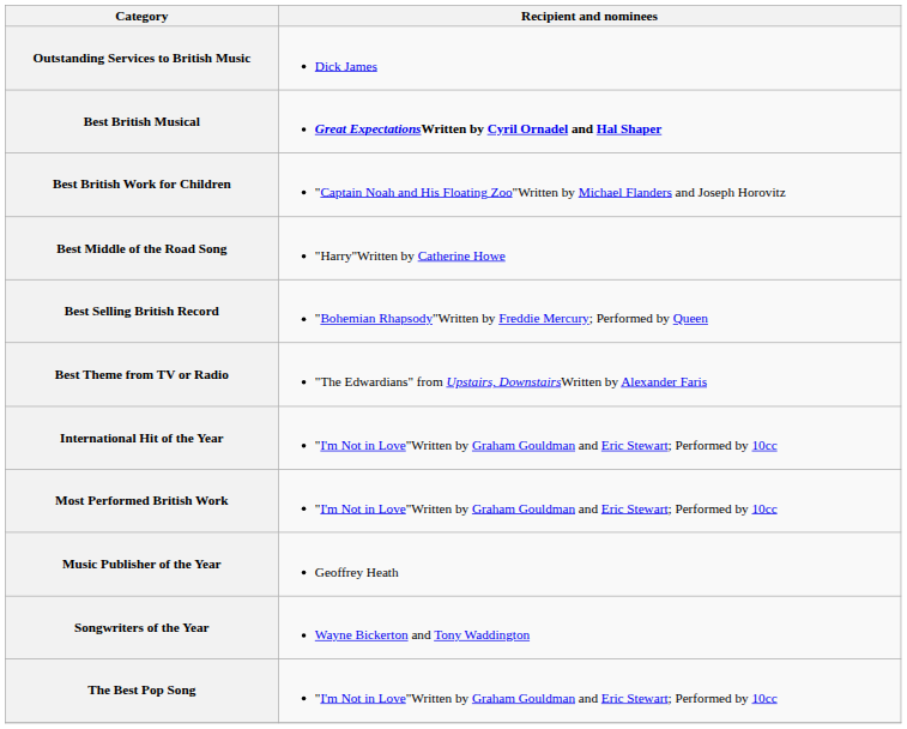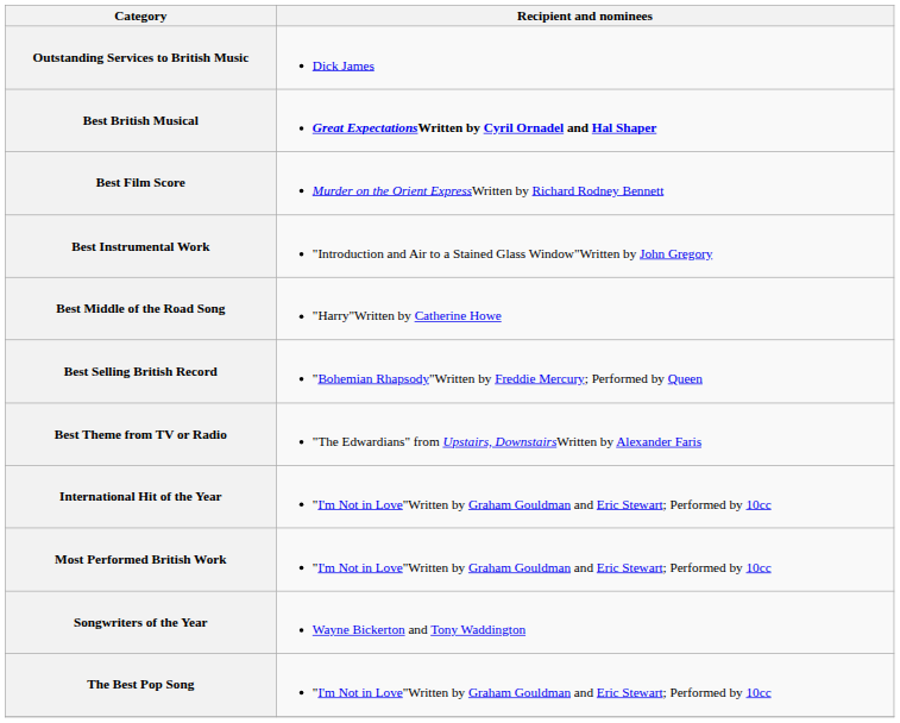- row: Best British Work for Children | "Captain Noah and His Floating Zoo"Written by Michael Flanders and Joseph Horovitz
+ row: Best Film Score | Murder on the Orient ExpressWritten by Richard Rodney Bennett
+ row: Best Instrumental Work | "Introduction and Air to a Stained Glass Window"Written by John Gregory
- row: Music Publisher of the Year | Geoffrey Heath
